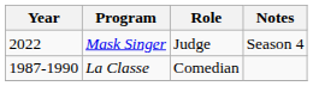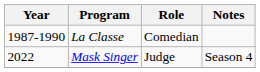rows swapped: La Classe <-> Mask Singer
